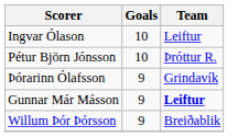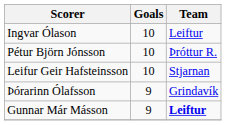+ row: Leifur Geir Hafsteinsson | 10 | Stjarnan
- row: Willum Þór Þórsson | 9 | Breiðablik
